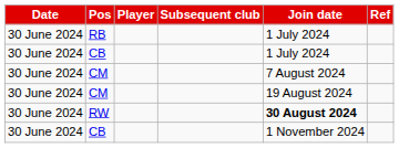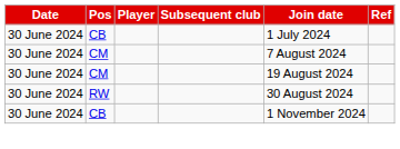- row: 30 June 2024 | RB | 1 July 2024
RW | Join date: bold -> normal
